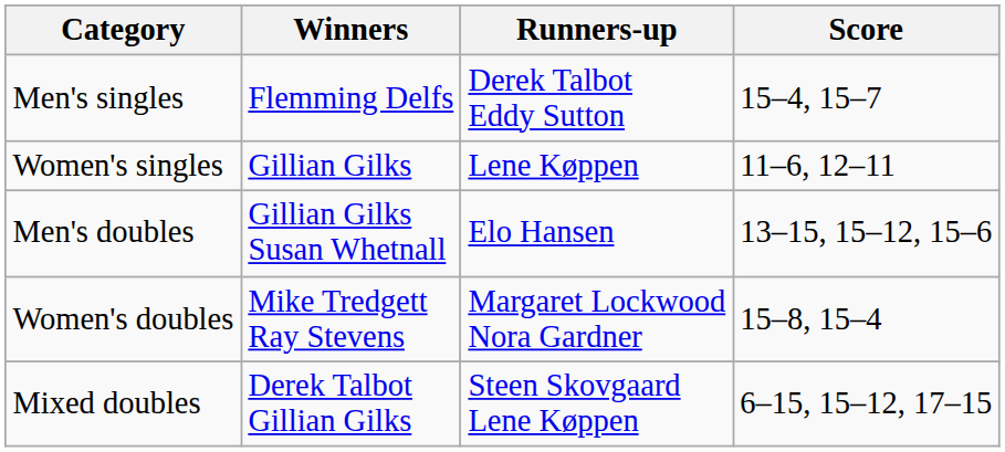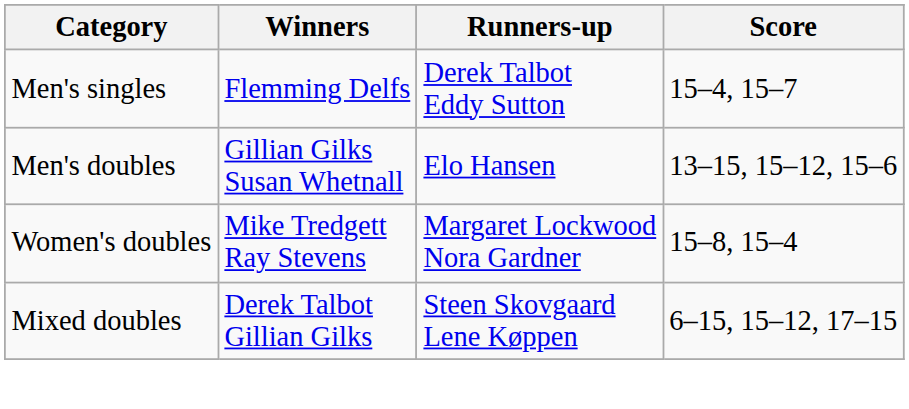- row: Women's singles | Gillian Gilks | Lene Køppen | 11–6, 12–11
